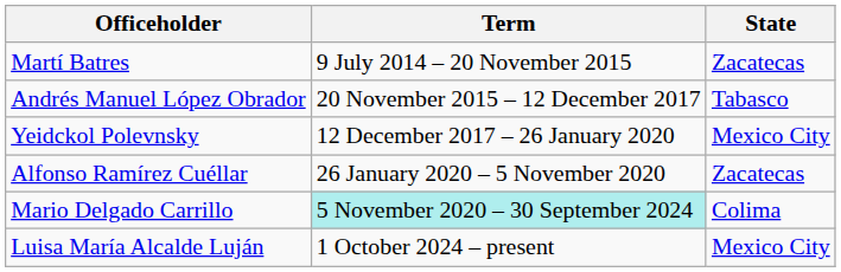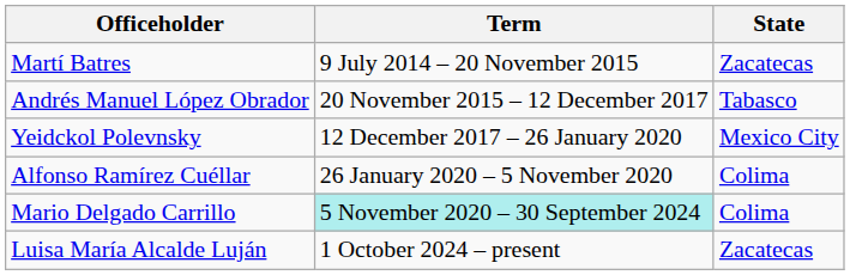Alfonso Ramírez Cuéllar | State: Zacatecas -> Colima
Luisa María Alcalde Luján | State: Mexico City -> Zacatecas
